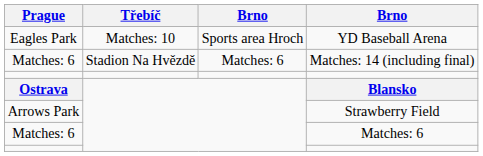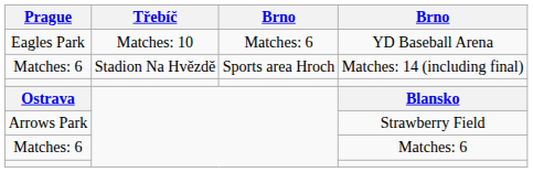YD Baseball Arena | column 3: Sports area Hroch -> Matches: 6
Matches: 14 (including final) | column 3: Matches: 6 -> Sports area Hroch
